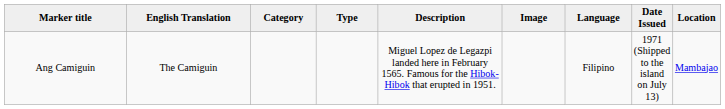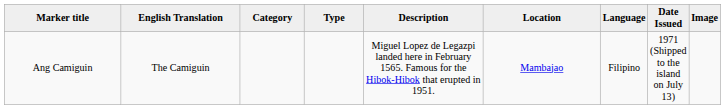columns swapped: Location <-> Image
